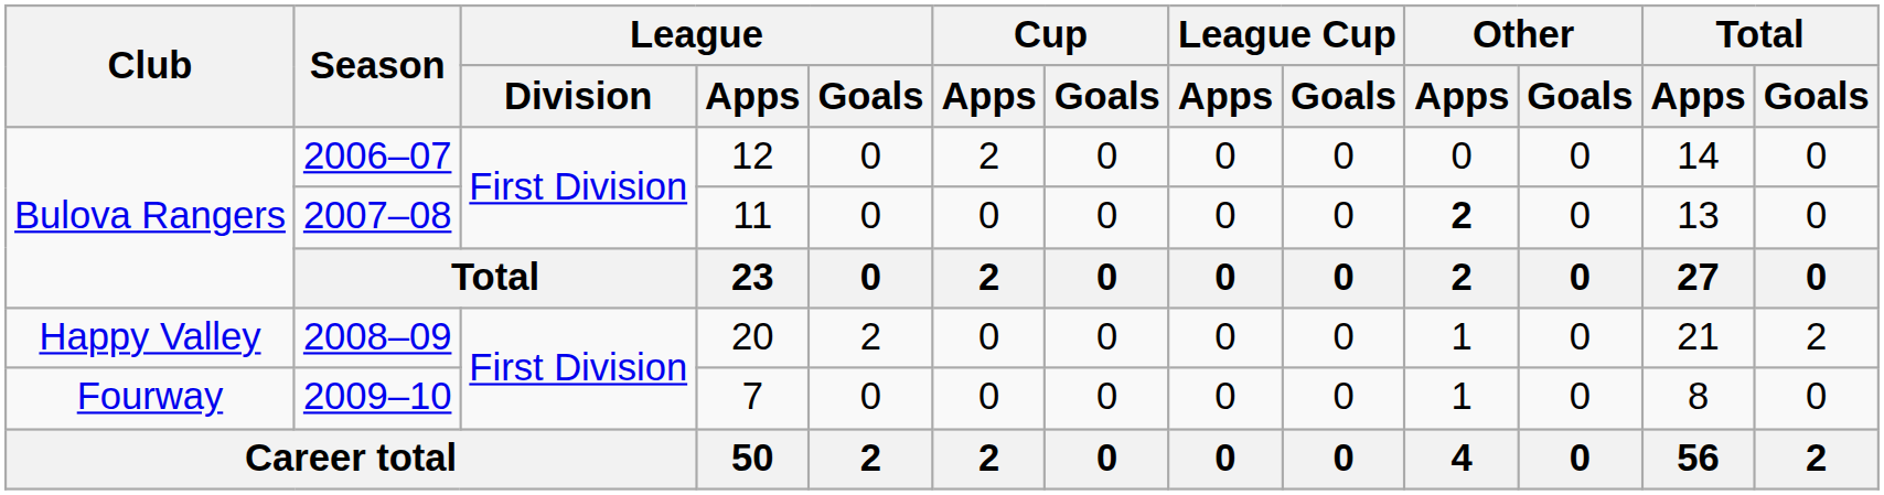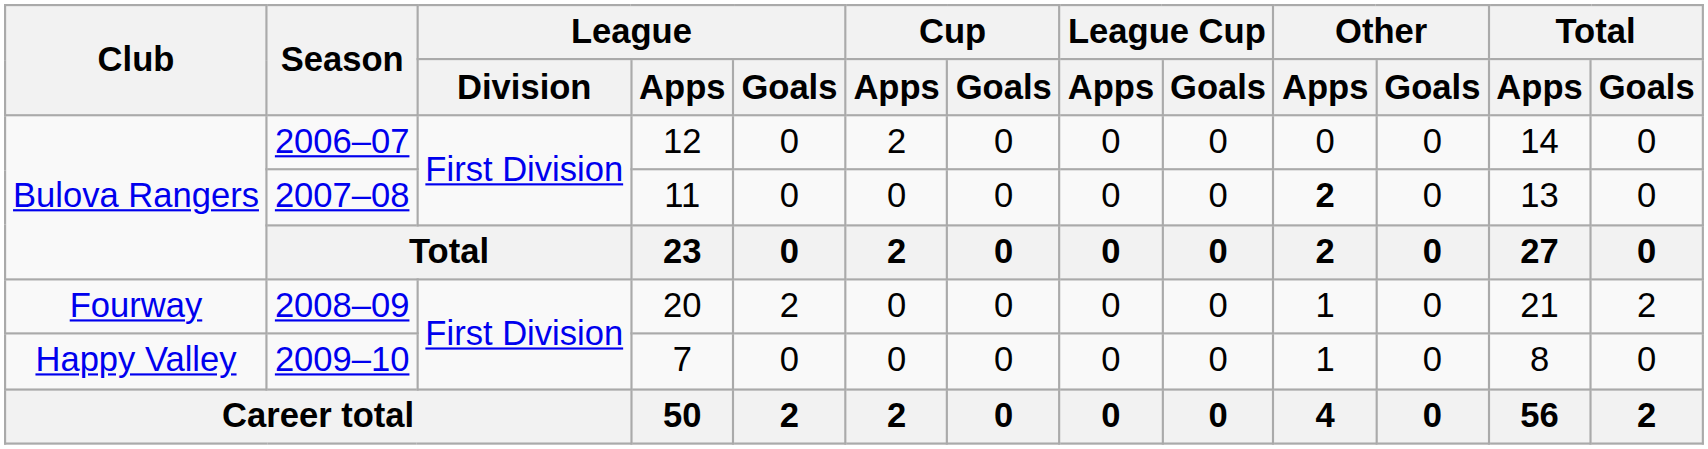2008–09 | Club: Happy Valley -> Fourway
2009–10 | Club: Fourway -> Happy Valley
